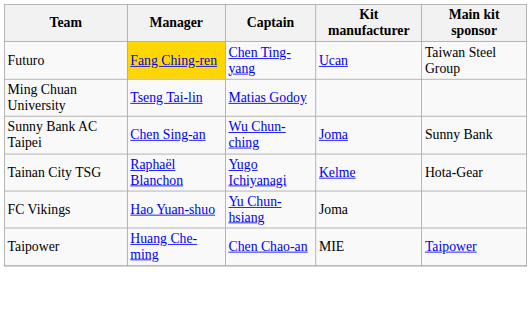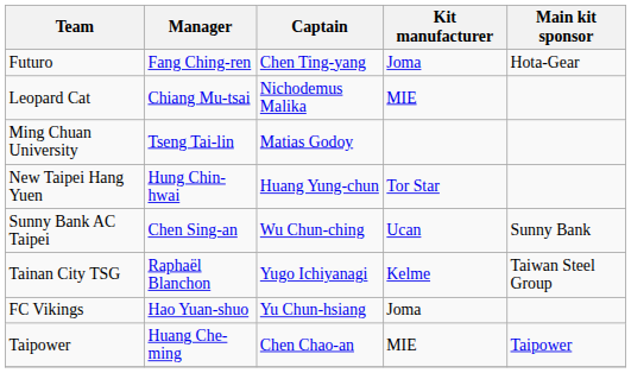Futuro | Manager: gold background -> no background
Futuro | Kit manufacturer: Ucan -> Joma
Futuro | Main kit sponsor: Taiwan Steel Group -> Hota-Gear
+ row: Leopard Cat | Chiang Mu-tsai | Nichodemus Malika | MIE
+ row: New Taipei Hang Yuen | Hung Chin-hwai | Huang Yung-chun | Tor Star
Sunny Bank AC Taipei | Kit manufacturer: Joma -> Ucan
Tainan City TSG | Main kit sponsor: Hota-Gear -> Taiwan Steel Group
